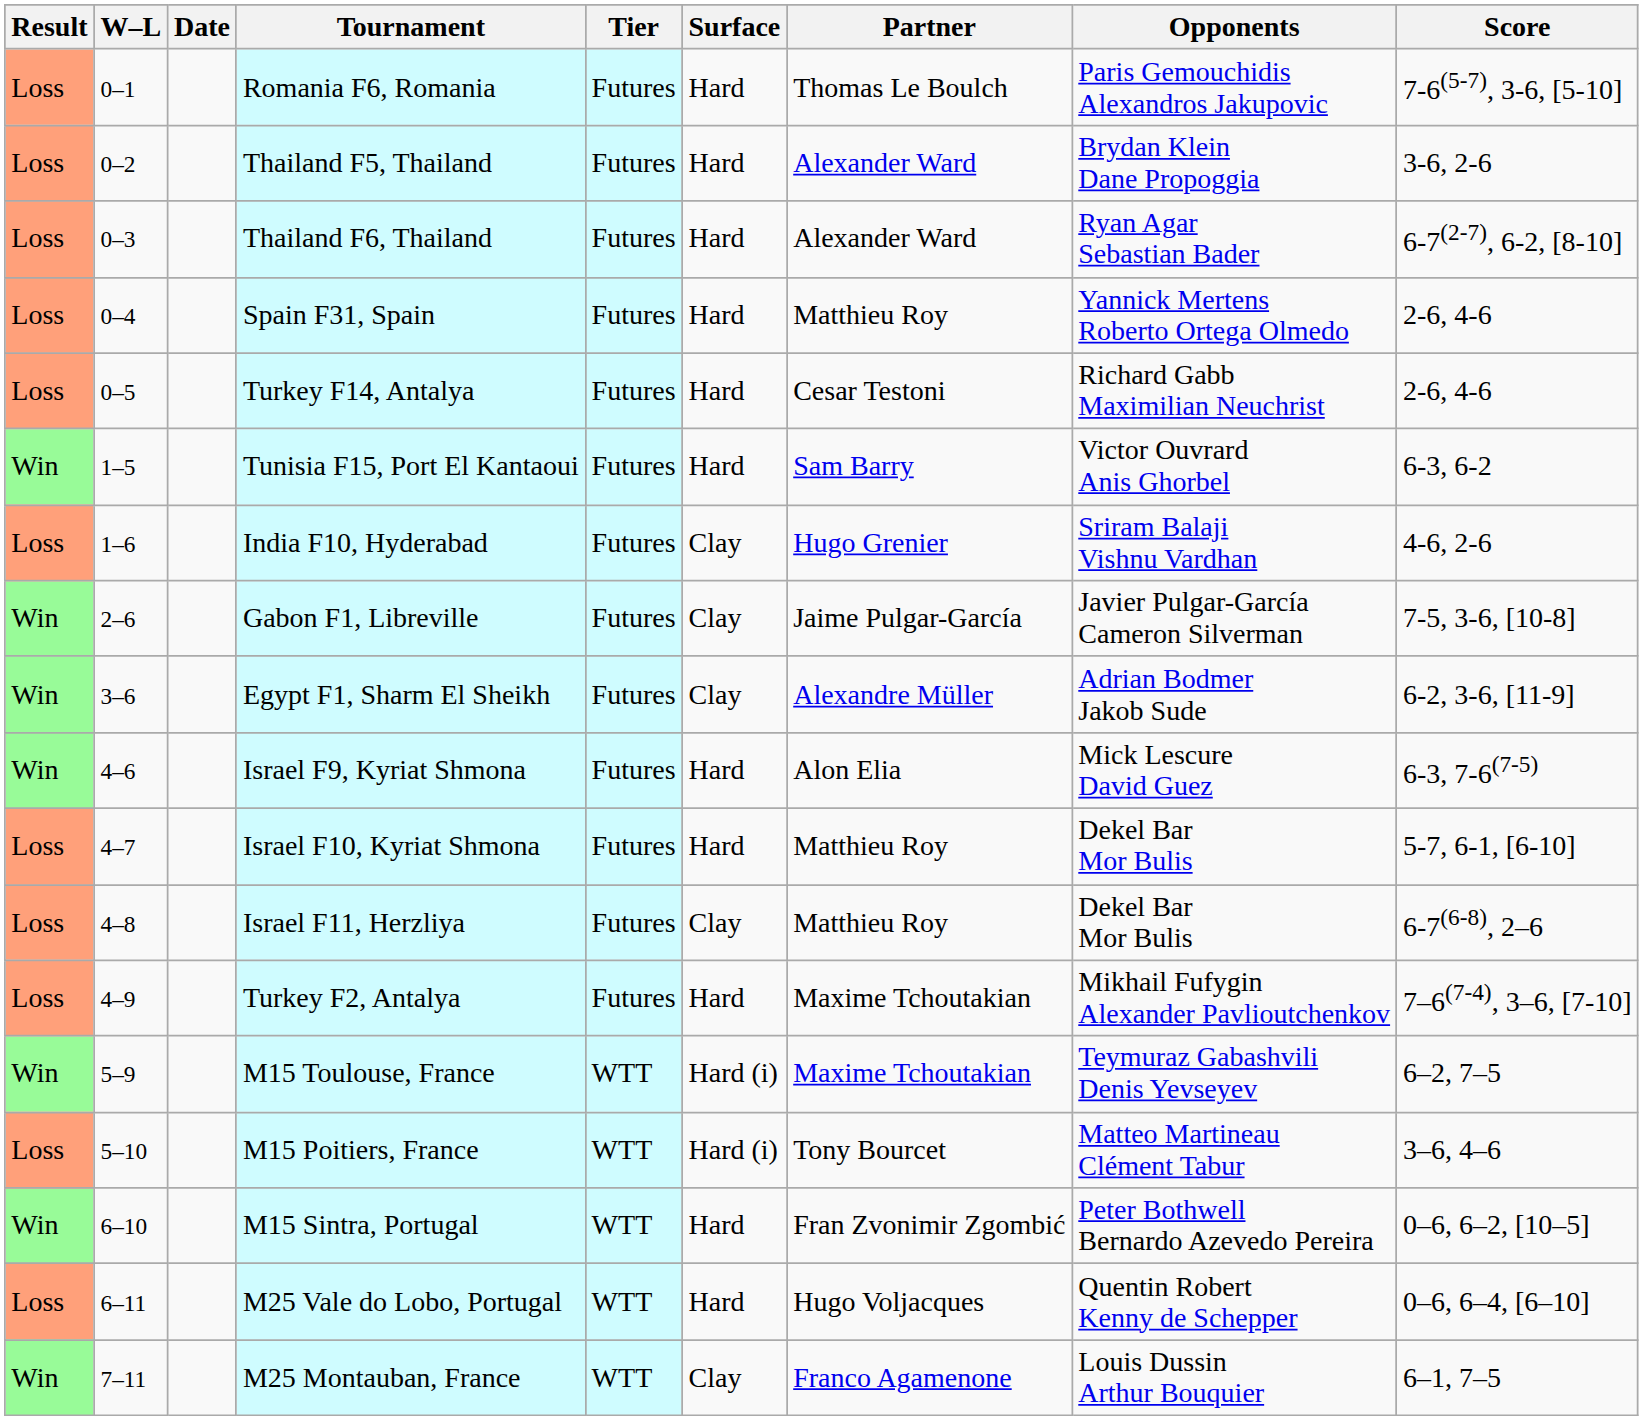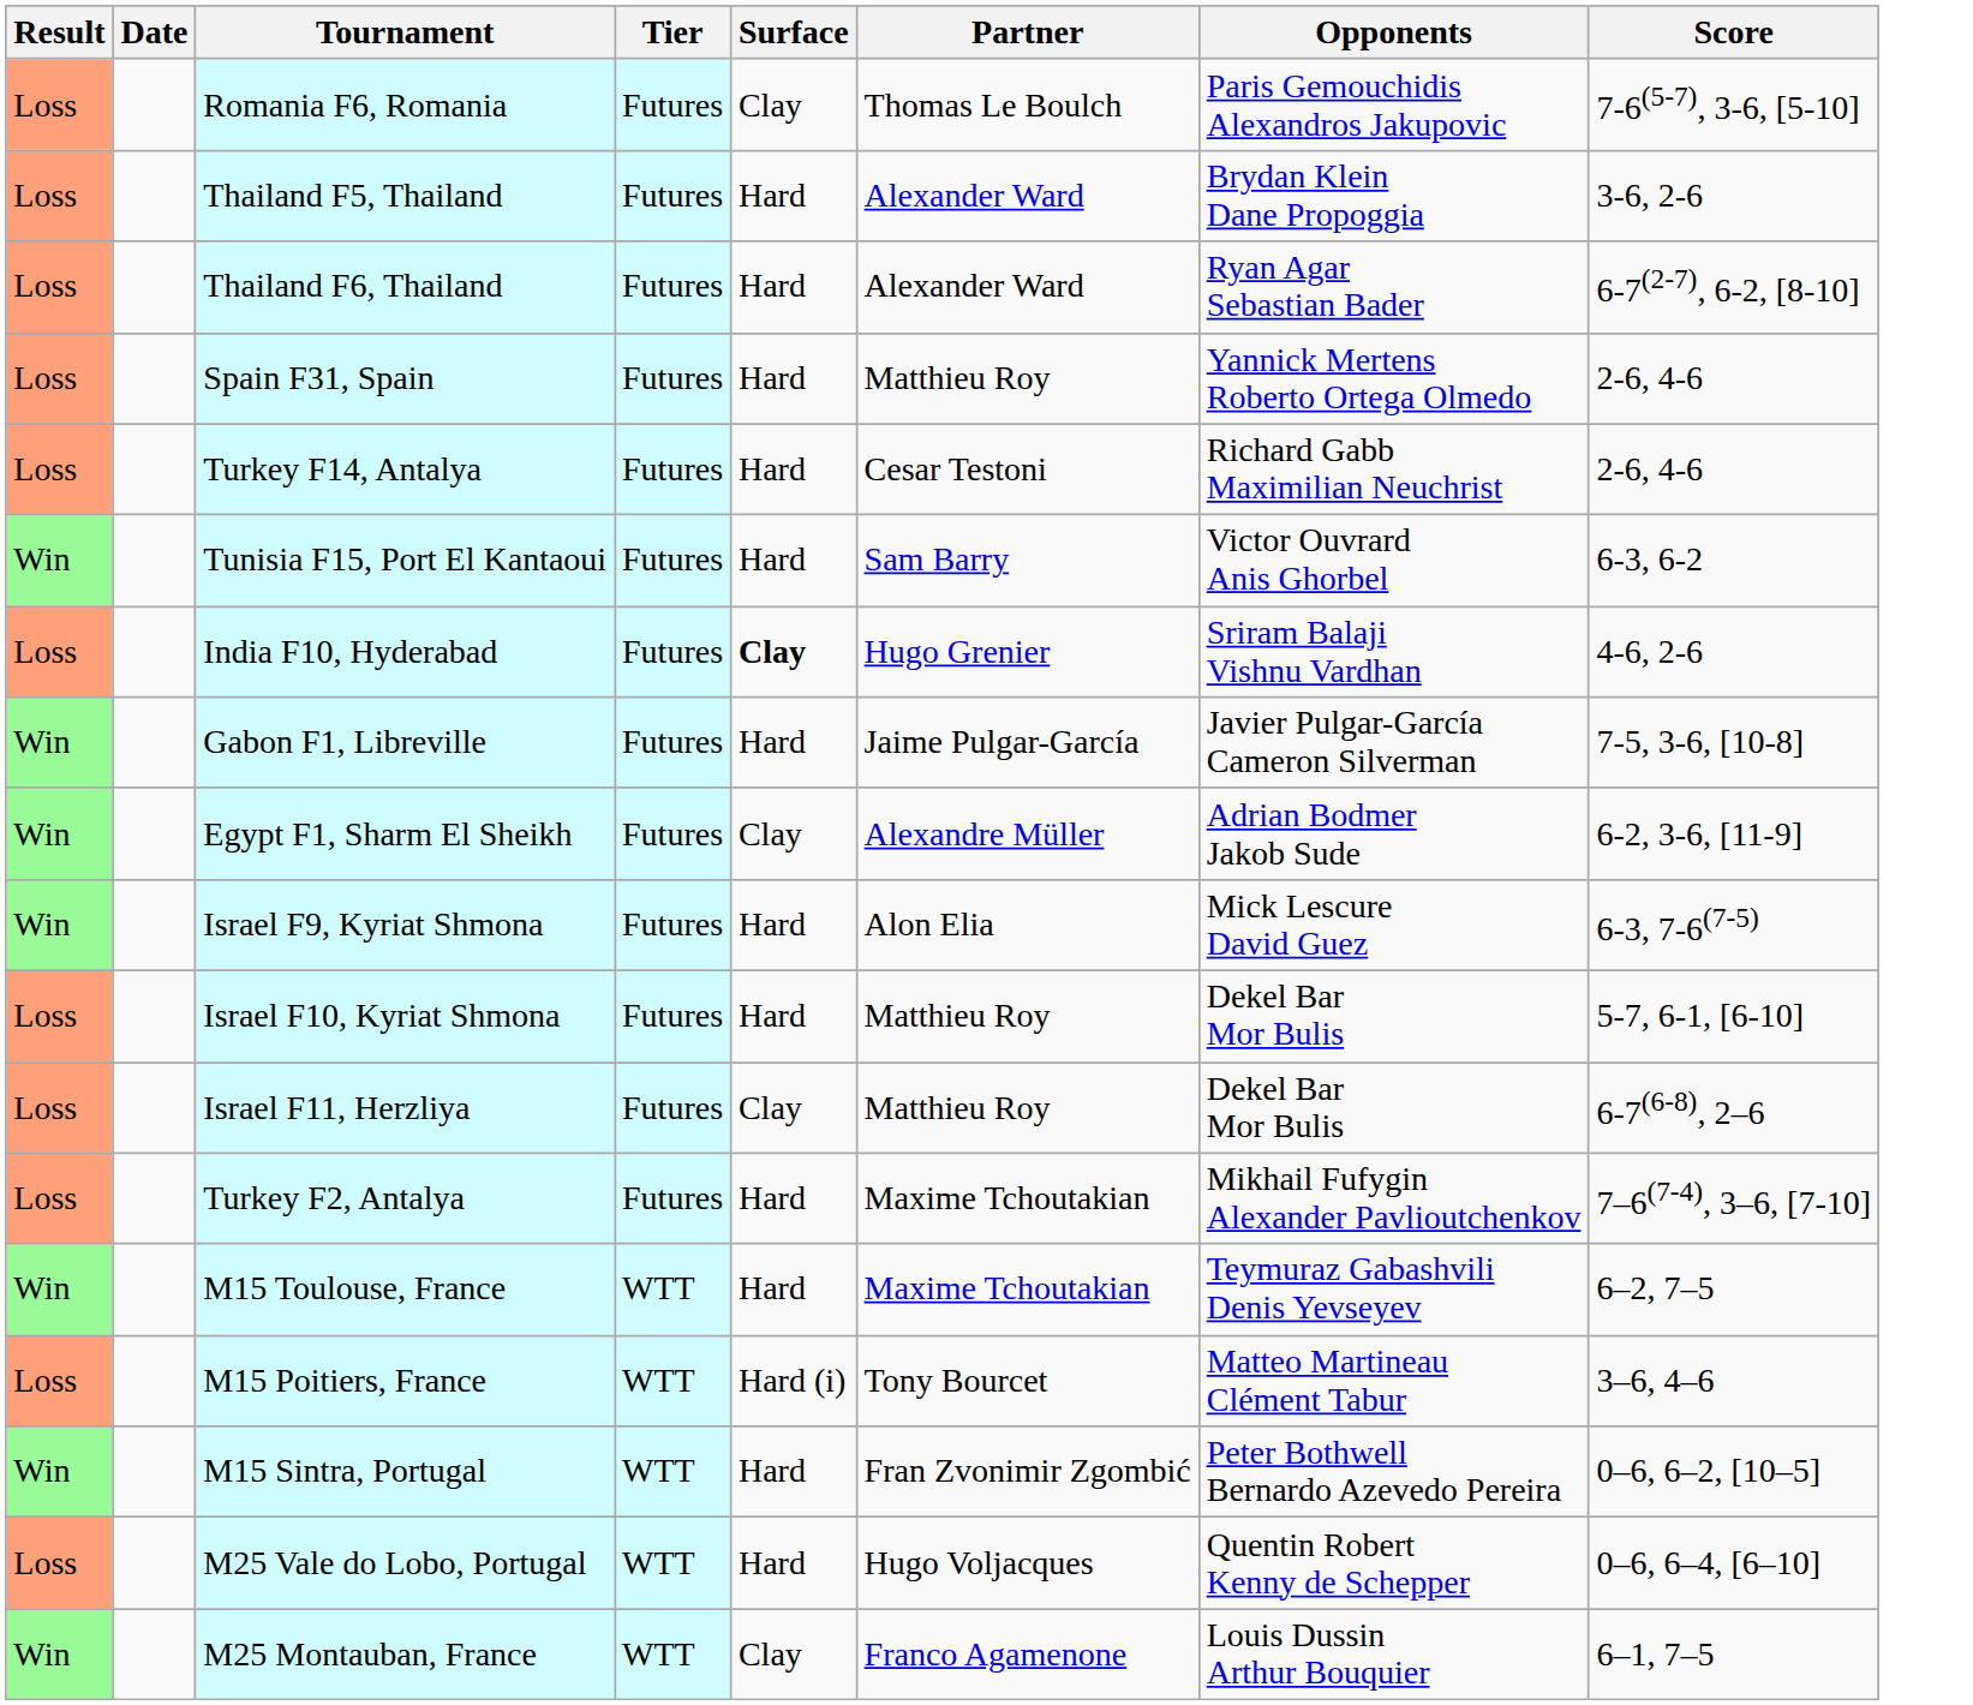- column: W–L | 0–1 | 0–2 | 0–3 | 0–4 | 0–5 | 1–5 | 1–6 | 2–6 | 3–6 | 4–6 | 4–7 | 4–8 | 4–9 | 5–9 | 5–10 | 6–10 | 6–11 | 7–11
Romania F6, Romania | Surface: Hard -> Clay
India F10, Hyderabad | Surface: normal -> bold
Gabon F1, Libreville | Surface: Clay -> Hard
M15 Toulouse, France | Surface: Hard (i) -> Hard
